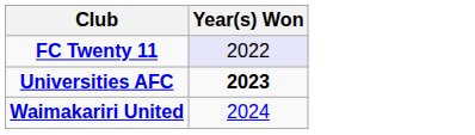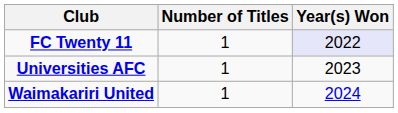+ column: Number of Titles | 1 | 1 | 1
Universities AFC | Year(s) Won: bold -> normal
